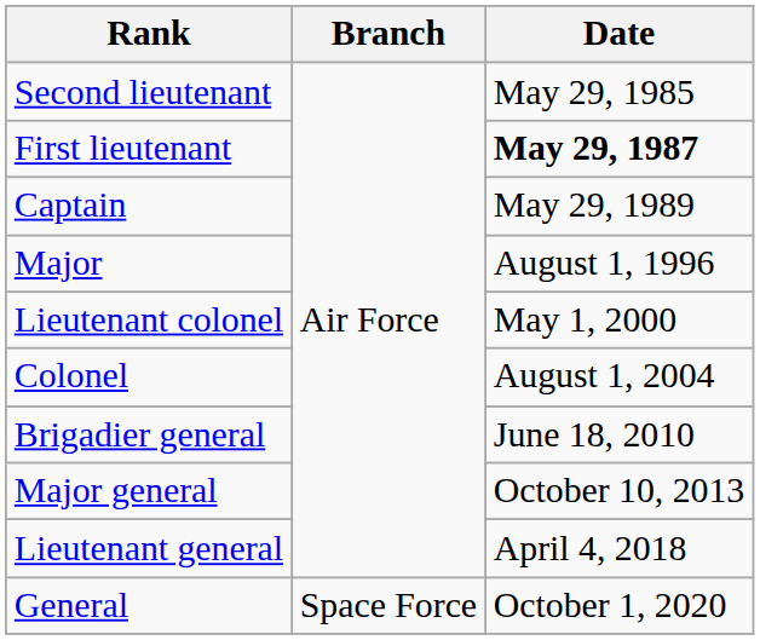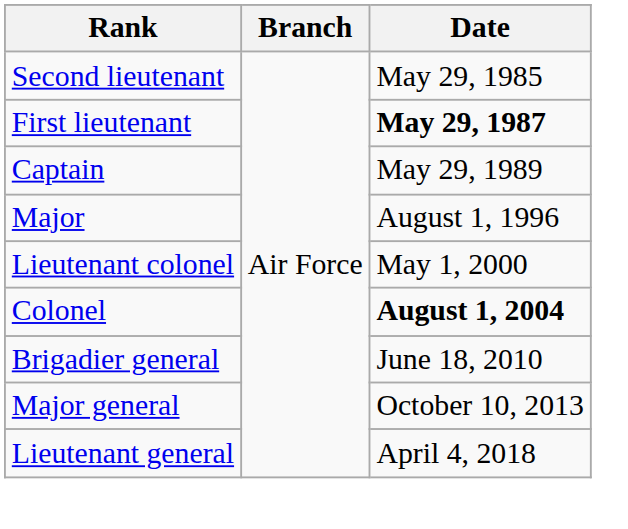Colonel | Date: normal -> bold
- row: General | Space Force | October 1, 2020
